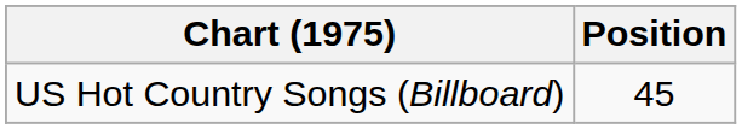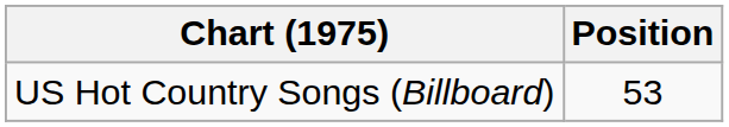US Hot Country Songs (Billboard) | Position: 45 -> 53
